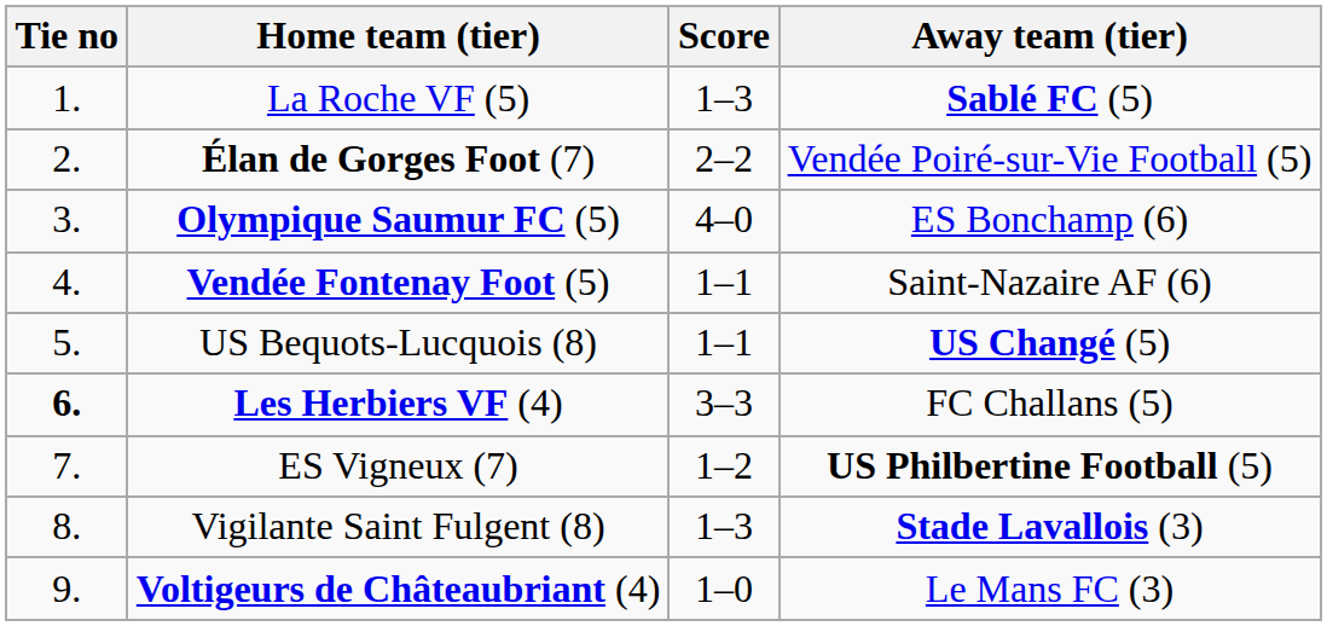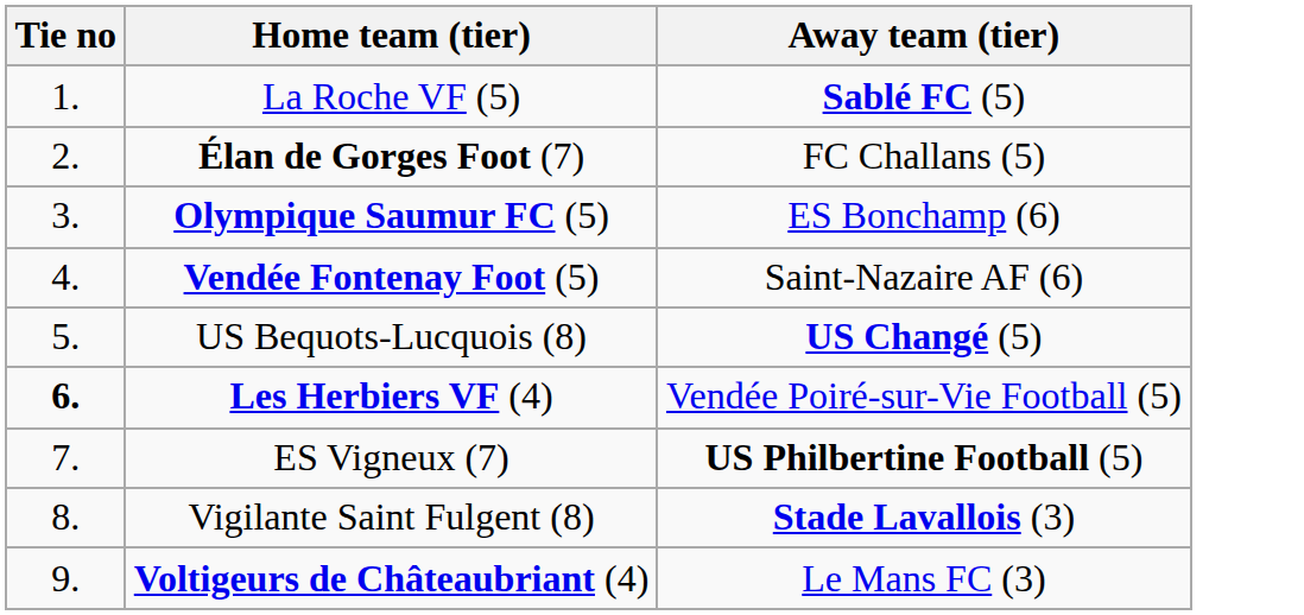- column: Score | 1–3 | 2–2 | 4–0 | 1–1 | 1–1 | 3–3 | 1–2 | 1–3 | 1–0
Élan de Gorges Foot (7) | Away team (tier): Vendée Poiré-sur-Vie Football (5) -> FC Challans (5)
Les Herbiers VF (4) | Away team (tier): FC Challans (5) -> Vendée Poiré-sur-Vie Football (5)
